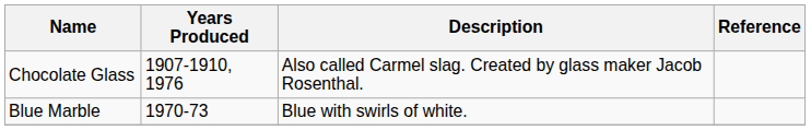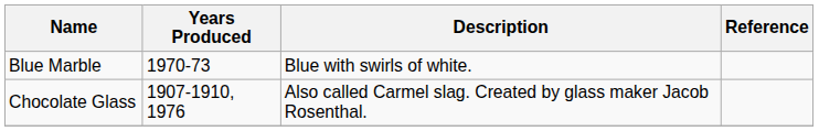rows swapped: Blue Marble <-> Chocolate Glass
